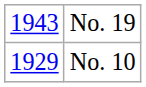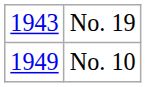No. 10 | column 1: 1929 -> 1949
